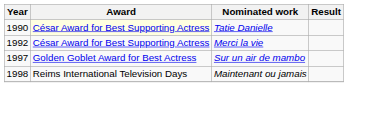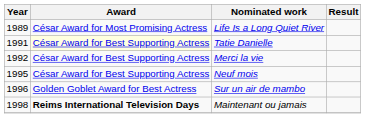+ row: 1989 | César Award for Most Promising Actress | Life Is a Long Quiet River
Tatie Danielle | Year: 1990 -> 1991
+ row: 1995 | César Award for Best Supporting Actress | Neuf mois
Sur un air de mambo | Year: 1997 -> 1996
Maintenant ou jamais | Award: normal -> bold
